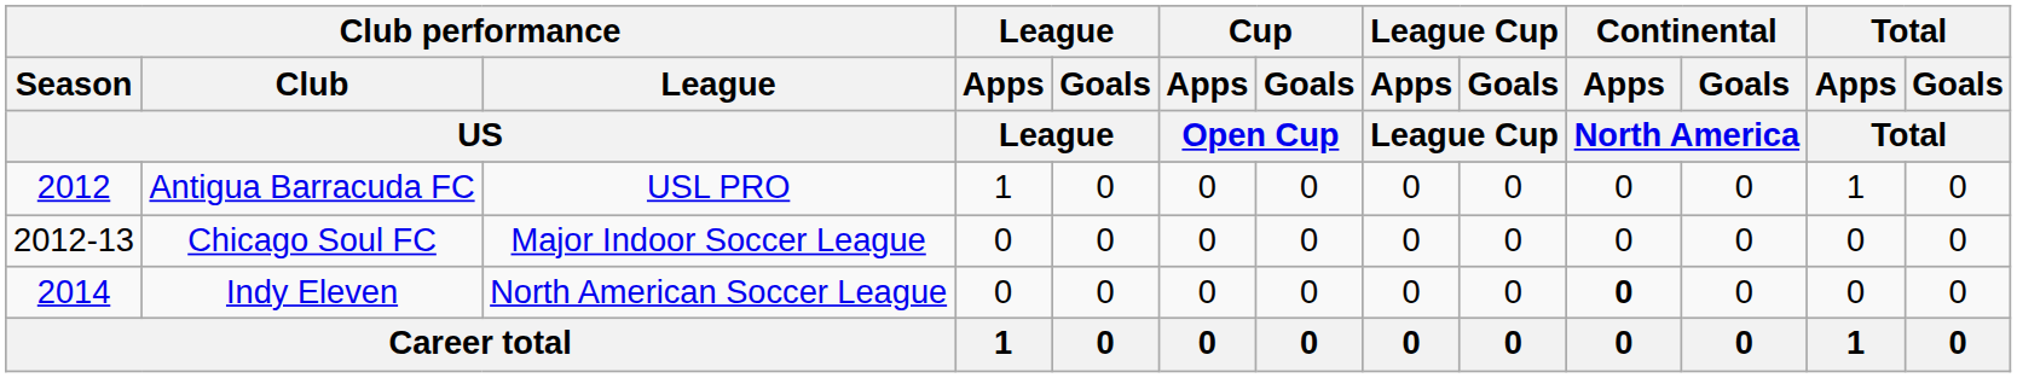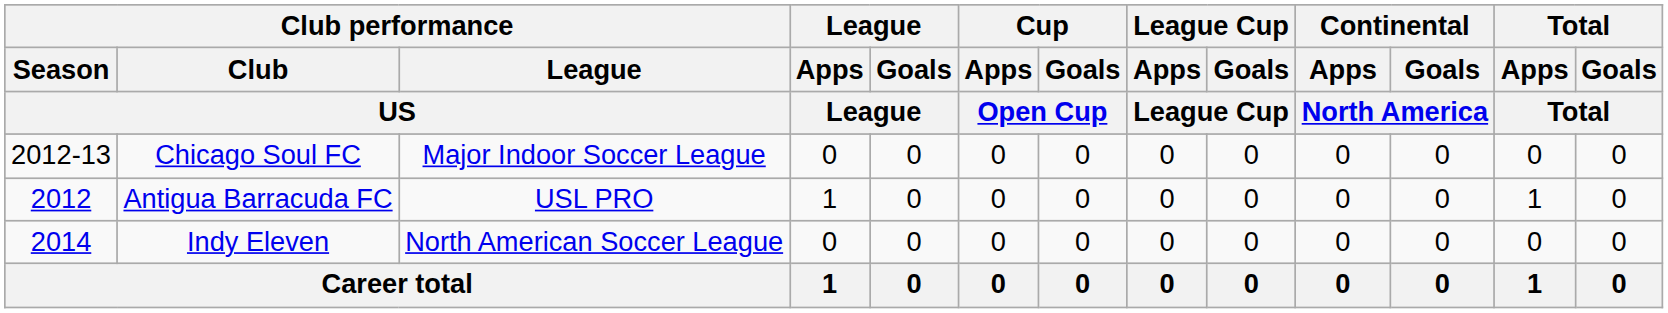rows swapped: Antigua Barracuda FC <-> Chicago Soul FC
Indy Eleven | Continental / Apps / North America: bold -> normal
